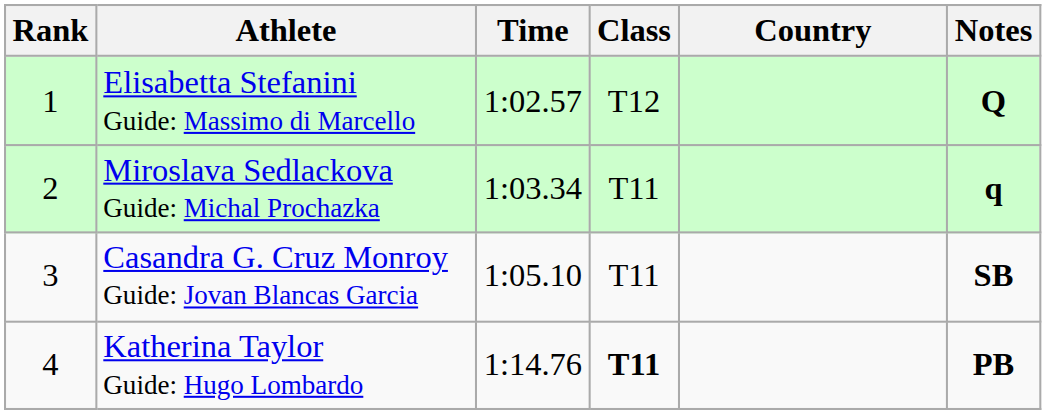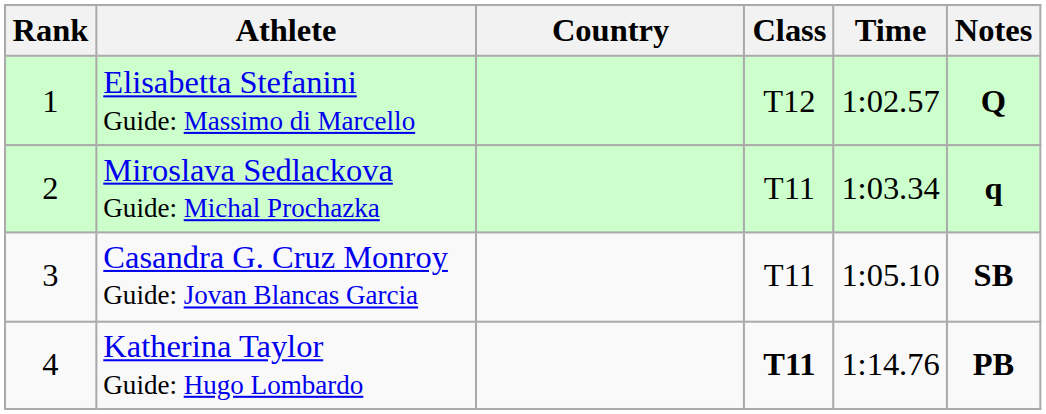columns swapped: Country <-> Time
